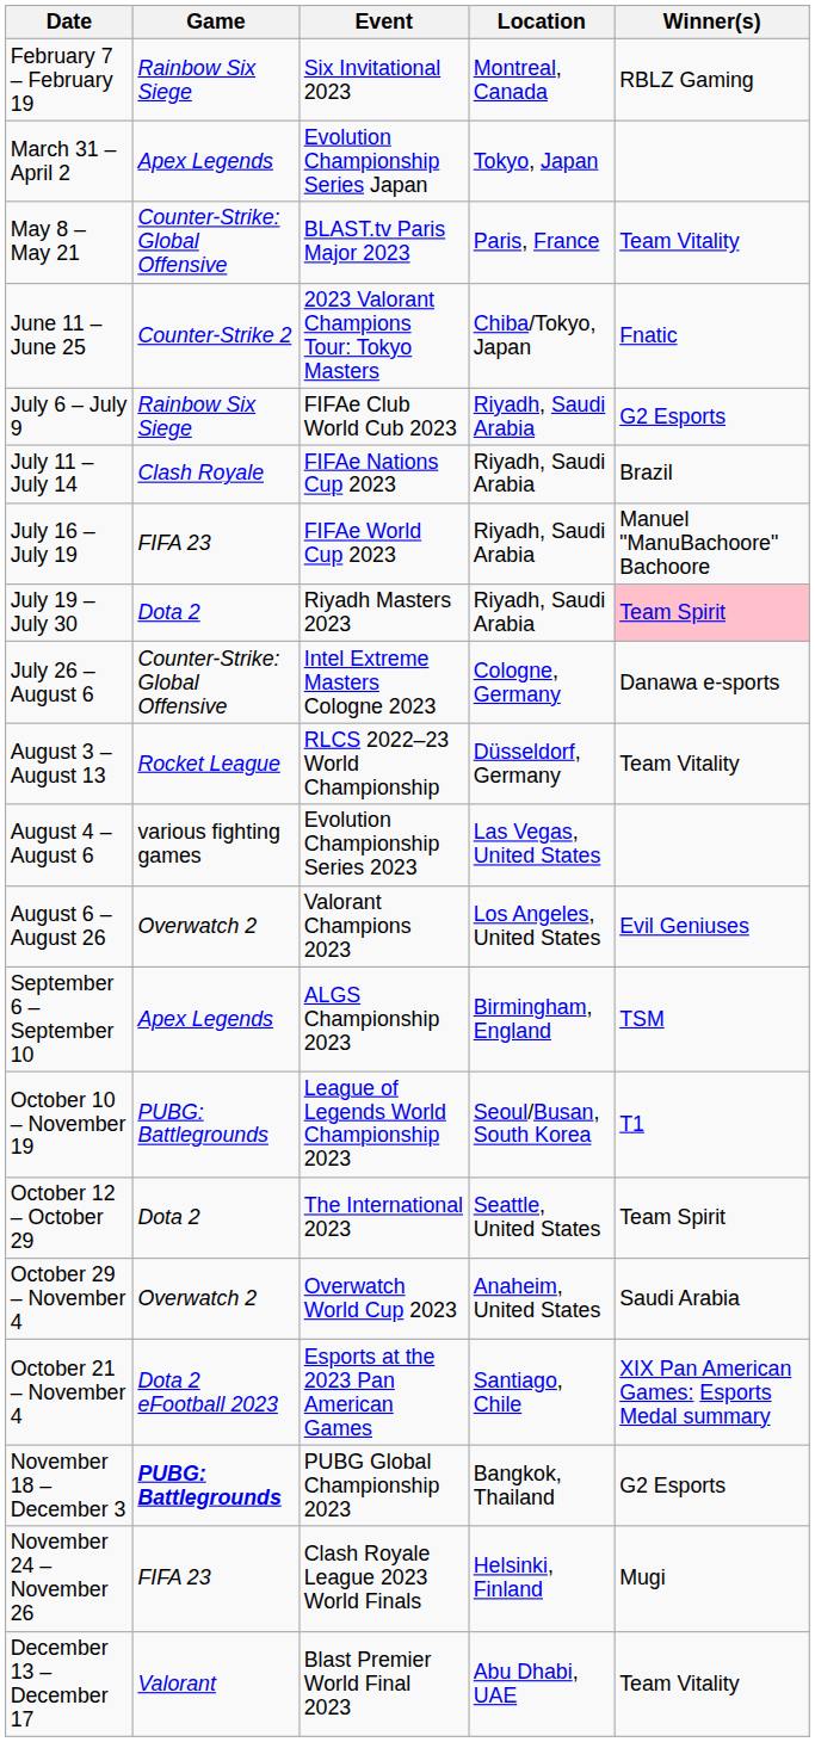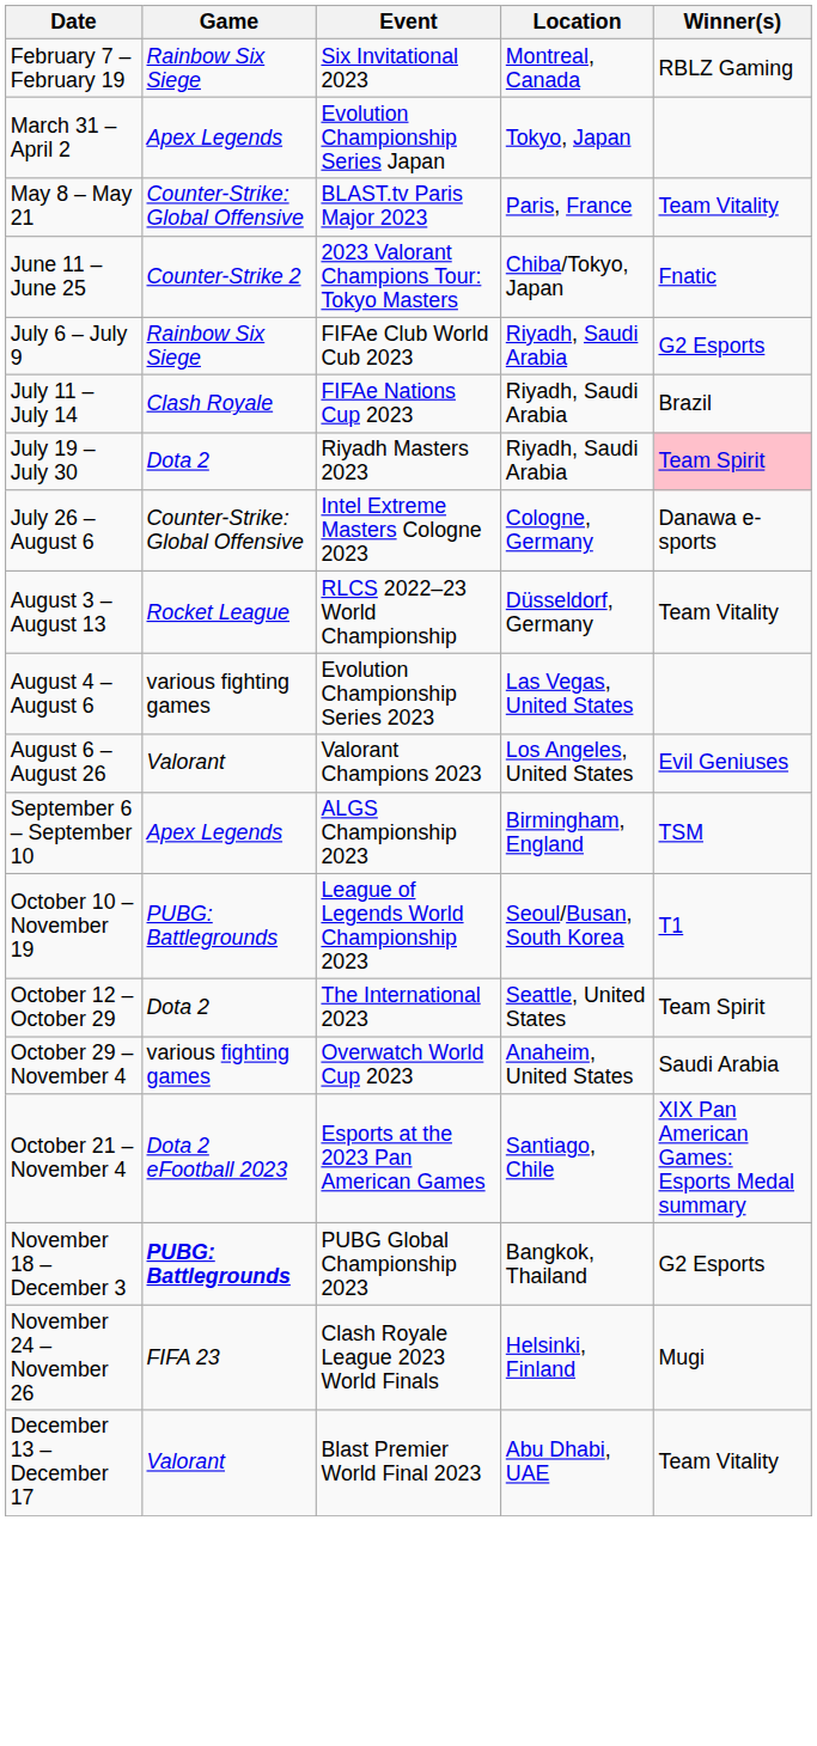- row: July 16 – July 19 | FIFA 23 | FIFAe World Cup 2023 | Riyadh, Saudi Arabia | Manuel "ManuBachoore" Bachoore
August 6 – August 26 | Game: Overwatch 2 -> Valorant
October 29 – November 4 | Game: Overwatch 2 -> various fighting games
